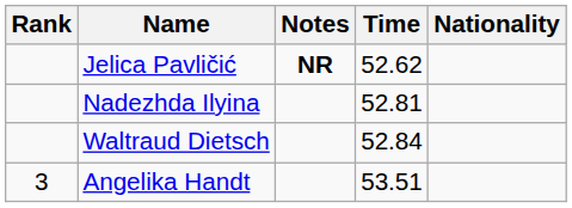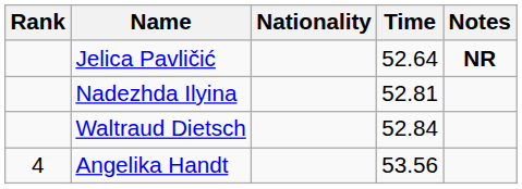columns swapped: Nationality <-> Notes
Jelica Pavličić | Time: 52.62 -> 52.64
Angelika Handt | Rank: 3 -> 4
Angelika Handt | Time: 53.51 -> 53.56
